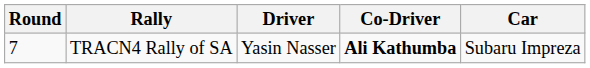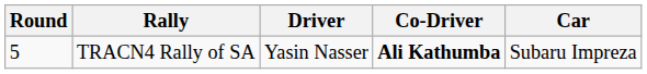TRACN4 Rally of SA | Round: 7 -> 5
